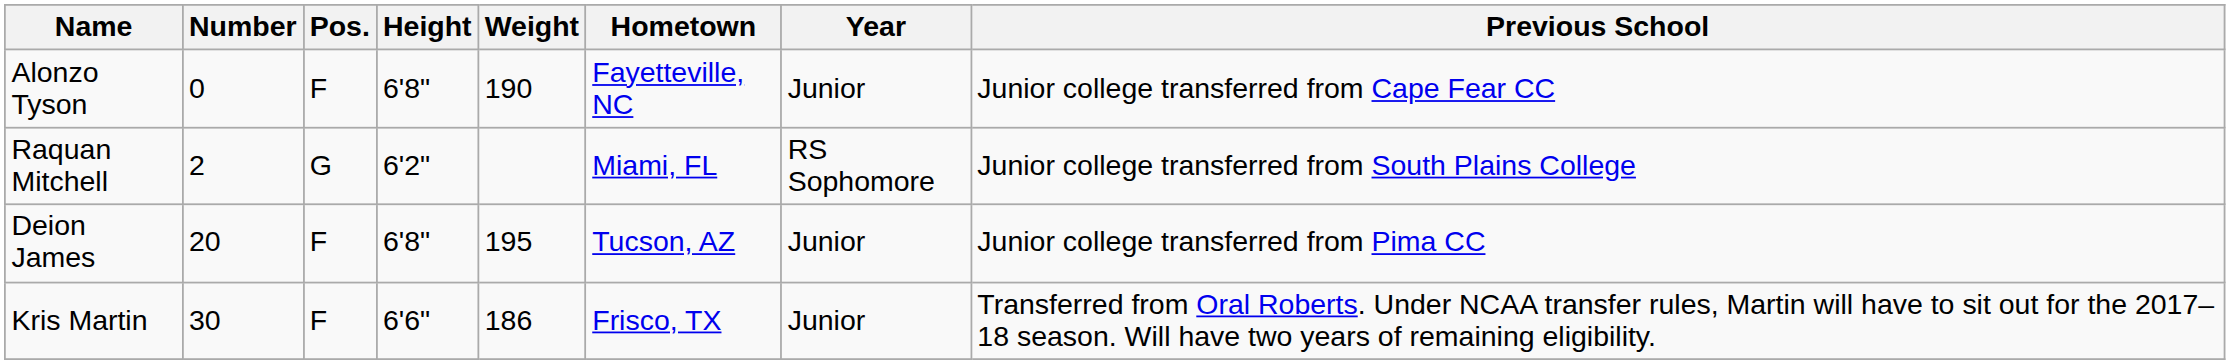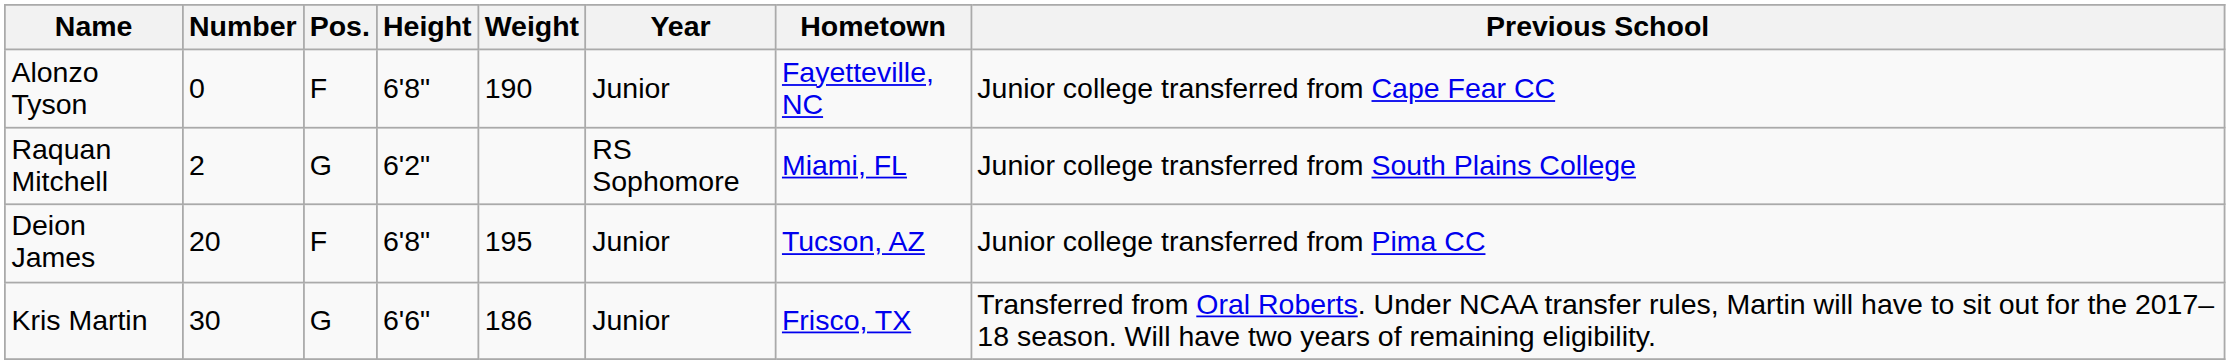columns swapped: Year <-> Hometown
Kris Martin | Pos.: F -> G
